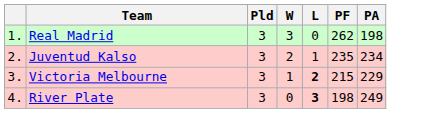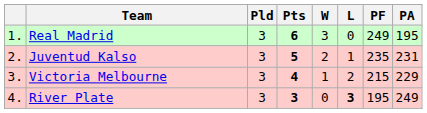+ column: Pts | 6 | 5 | 4 | 3
Real Madrid | PF: 262 -> 249
Real Madrid | PA: 198 -> 195
Juventud Kalso | PA: 234 -> 231
Victoria Melbourne | L: bold -> normal
River Plate | PF: 198 -> 195
